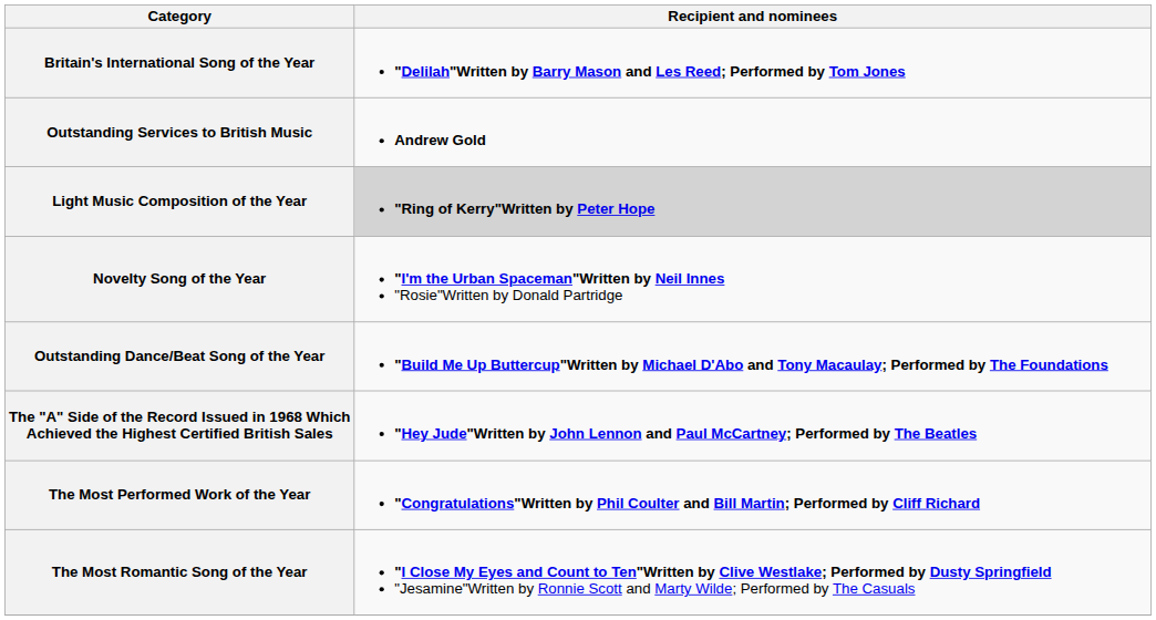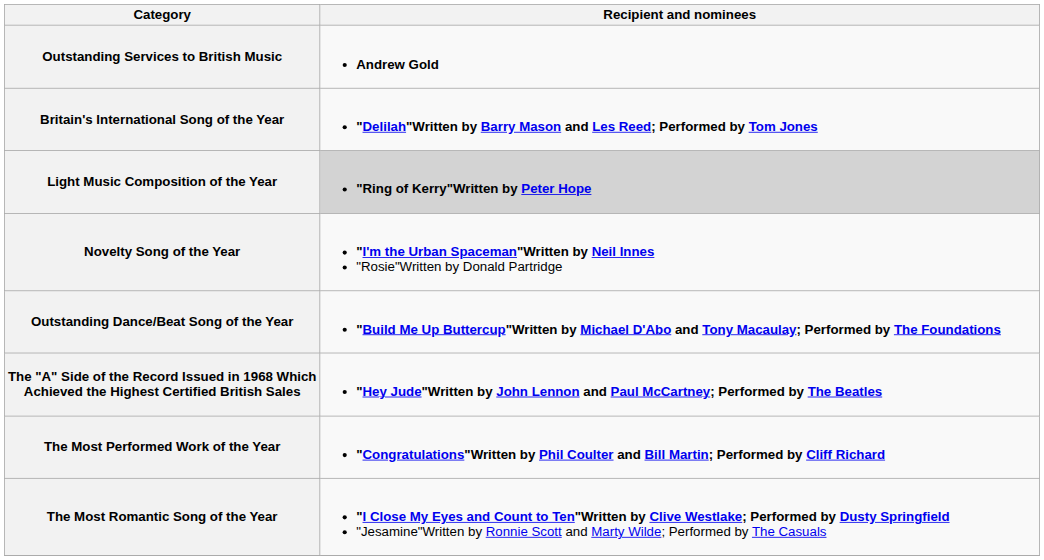rows swapped: Outstanding Services to British Music <-> Britain's International Song of the Year
